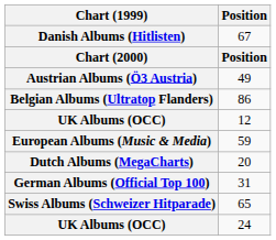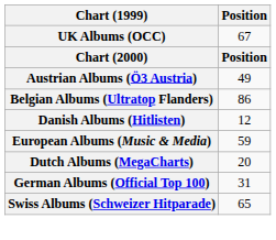67 | Chart (1999): Danish Albums (Hitlisten) -> UK Albums (OCC)
12 | Chart (1999): UK Albums (OCC) -> Danish Albums (Hitlisten)
- row: UK Albums (OCC) | 24
